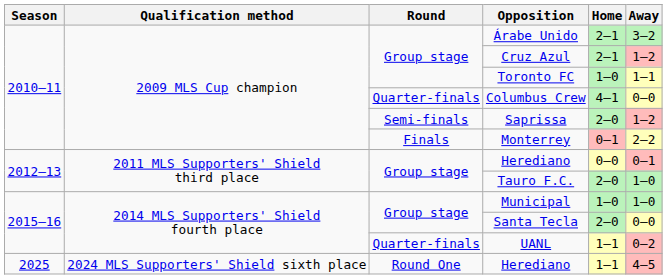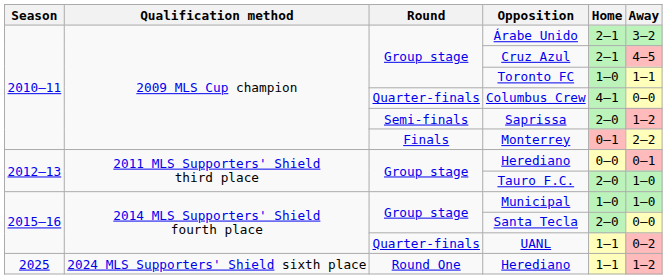Cruz Azul | Away: 1–2 -> 4–5
Round One / Herediano | Away: 4–5 -> 1–2
